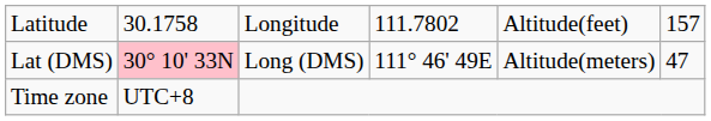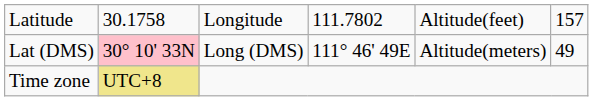Lat (DMS) | column 6: 47 -> 49
Time zone | column 2: no background -> khaki background
